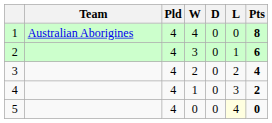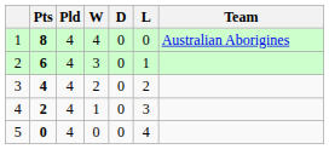columns swapped: Team <-> Pts
5 | L: lightyellow background -> no background
